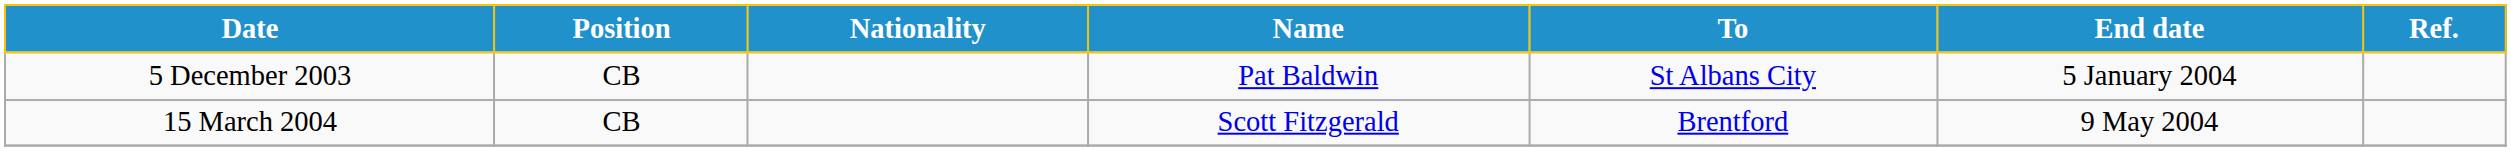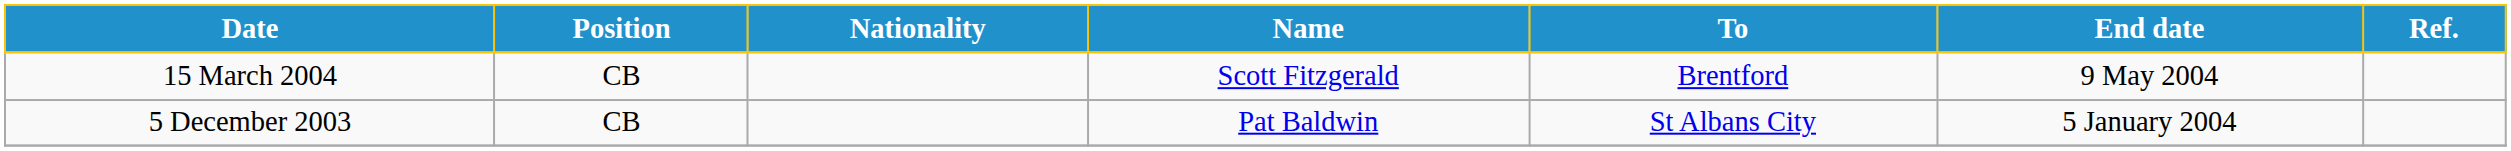rows swapped: 5 December 2003 <-> 15 March 2004
